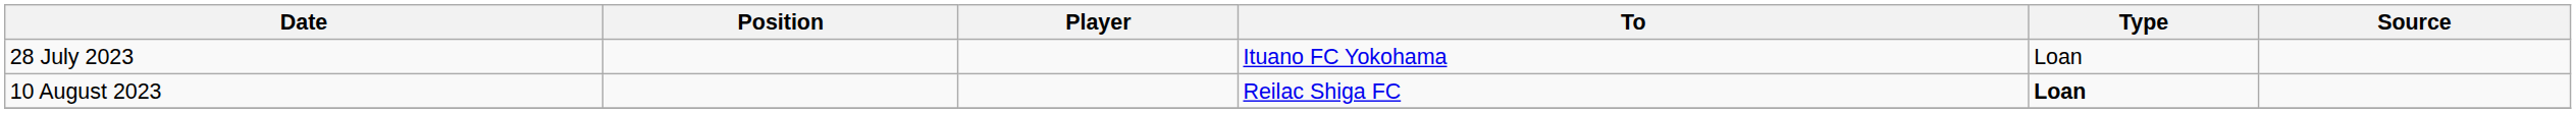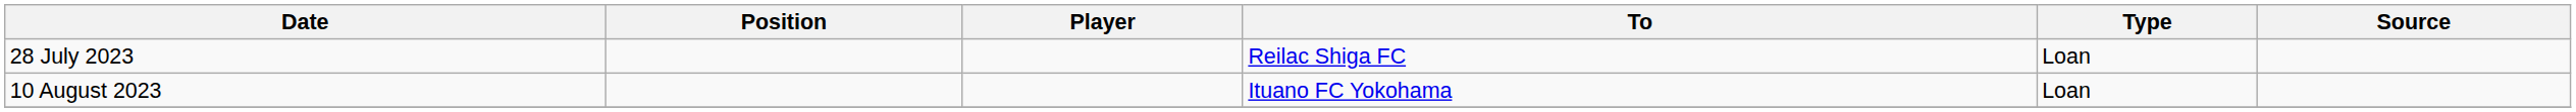28 July 2023 | To: Ituano FC Yokohama -> Reilac Shiga FC
10 August 2023 | To: Reilac Shiga FC -> Ituano FC Yokohama
10 August 2023 | Type: bold -> normal
